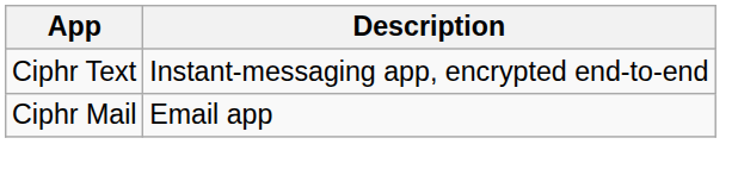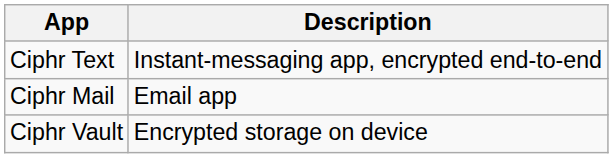+ row: Ciphr Vault | Encrypted storage on device
